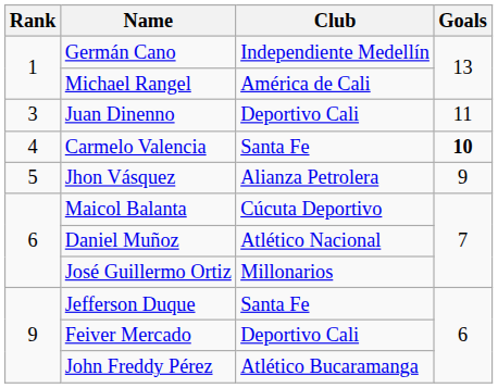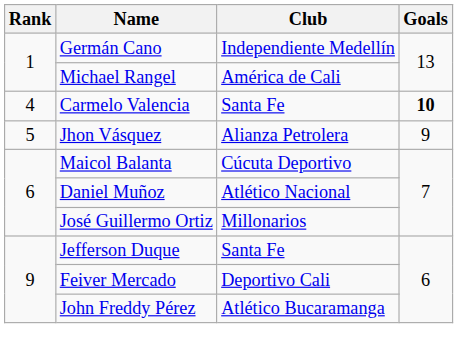- row: 3 | Juan Dinenno | Deportivo Cali | 11
